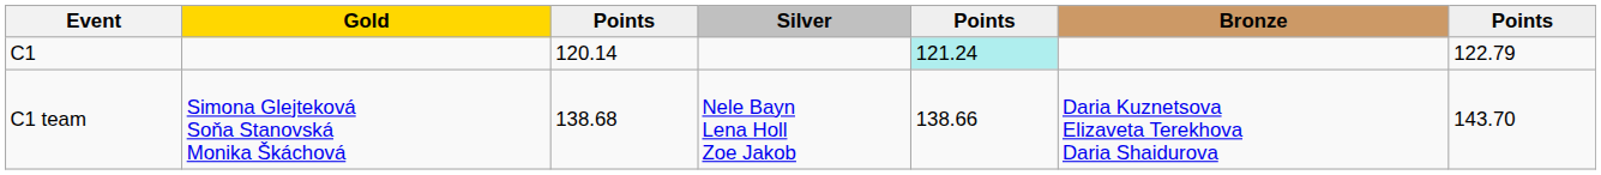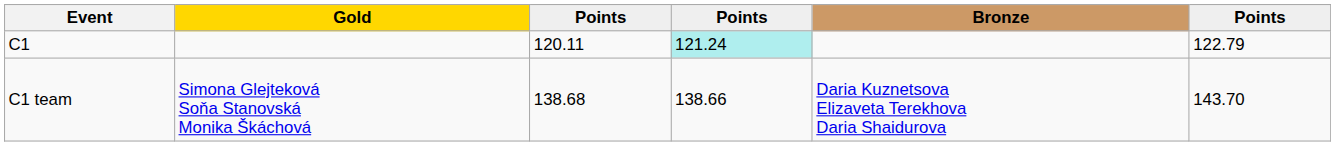- column: Silver | Nele Bayn Lena Holl Zoe Jakob
C1 | column 3: 120.14 -> 120.11
